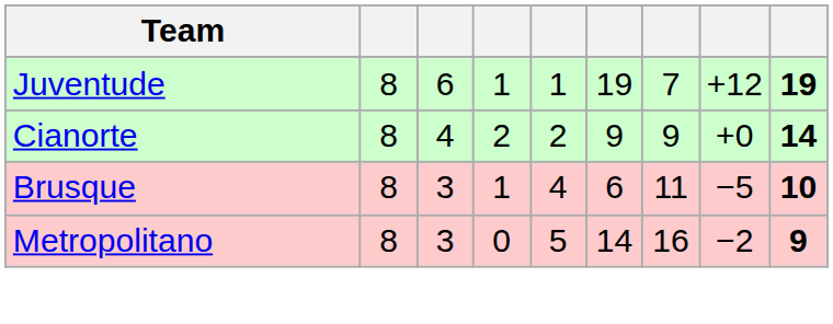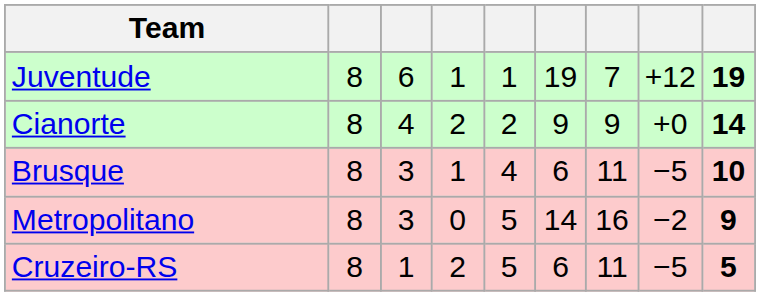+ row: Cruzeiro-RS | 8 | 1 | 2 | 5 | 6 | 11 | −5 | 5
